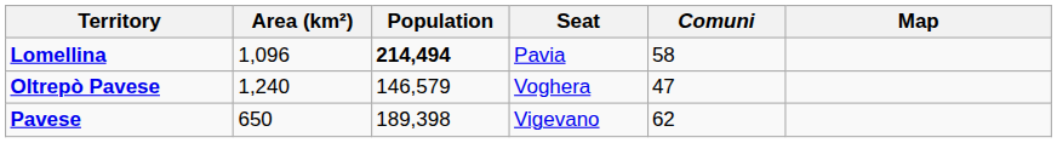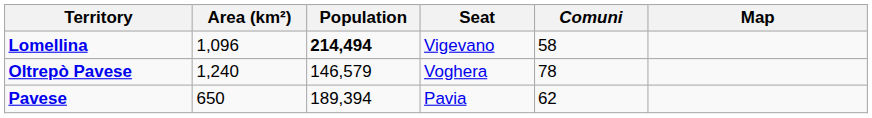Lomellina | Seat: Pavia -> Vigevano
Oltrepò Pavese | Comuni: 47 -> 78
Pavese | Population: 189,398 -> 189,394
Pavese | Seat: Vigevano -> Pavia
